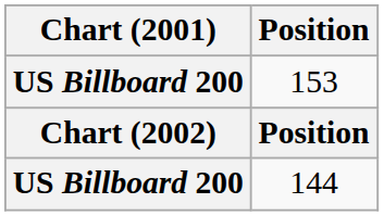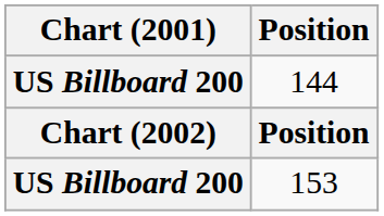rows swapped: 153 <-> 144
